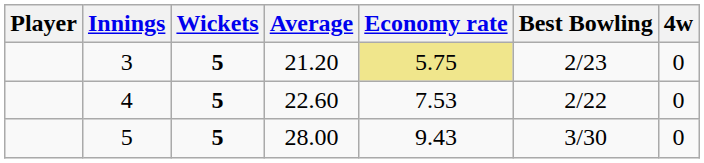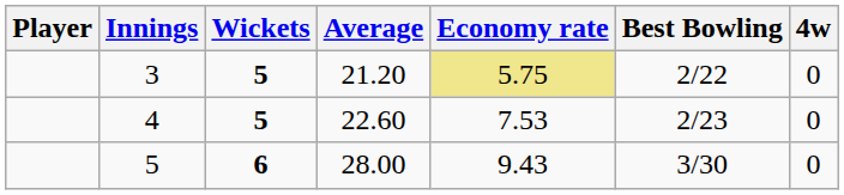21.20 | Best Bowling: 2/23 -> 2/22
22.60 | Best Bowling: 2/22 -> 2/23
28.00 | Wickets: 5 -> 6
